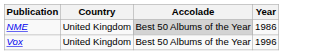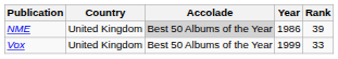+ column: Rank | 39 | 33
Vox | Year: 1996 -> 1999
